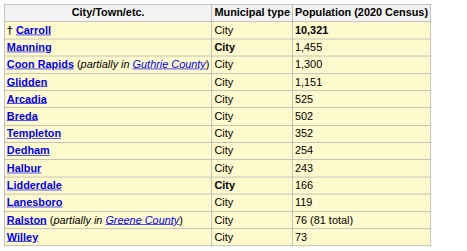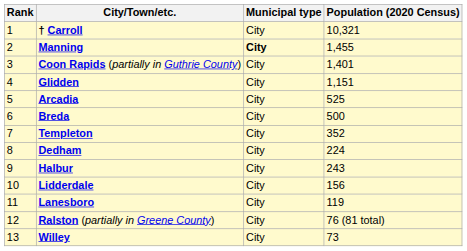+ column: Rank | 1 | 2 | 3 | 4 | 5 | 6 | 7 | 8 | 9 | 10 | 11 | 12 | 13
† Carroll | Population (2020 Census): bold -> normal
Coon Rapids (partially in Guthrie County) | Population (2020 Census): 1,300 -> 1,401
Breda | Population (2020 Census): 502 -> 500
Dedham | Population (2020 Census): 254 -> 224
Lidderdale | Municipal type: bold -> normal
Lidderdale | Population (2020 Census): 166 -> 156
